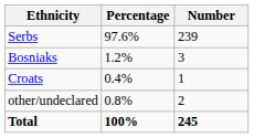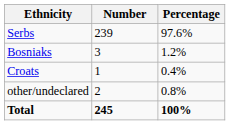columns swapped: Number <-> Percentage
